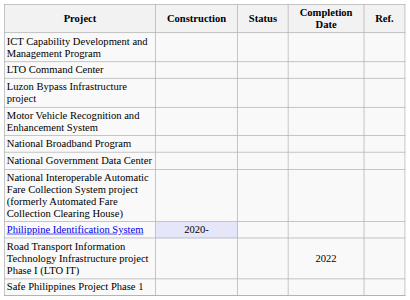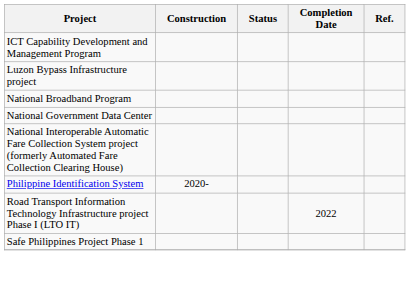- row: LTO Command Center
- row: Motor Vehicle Recognition and Enhancement System
Philippine Identification System | Construction: lavender background -> no background
